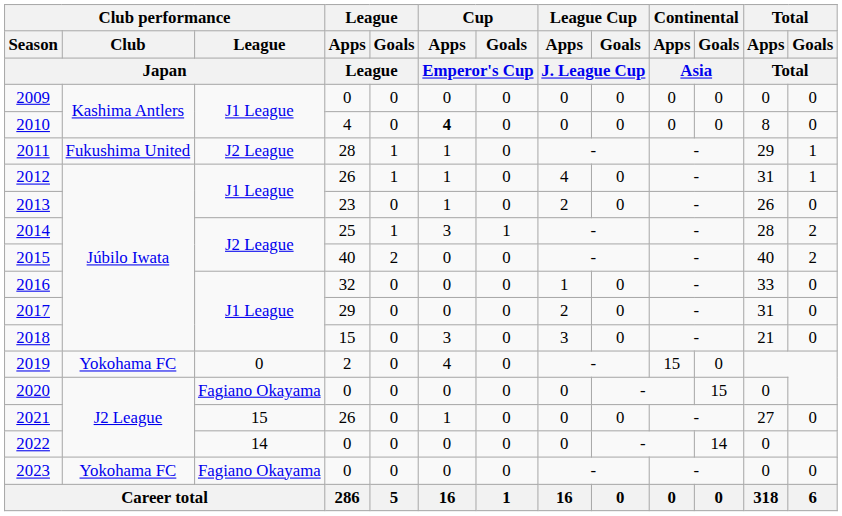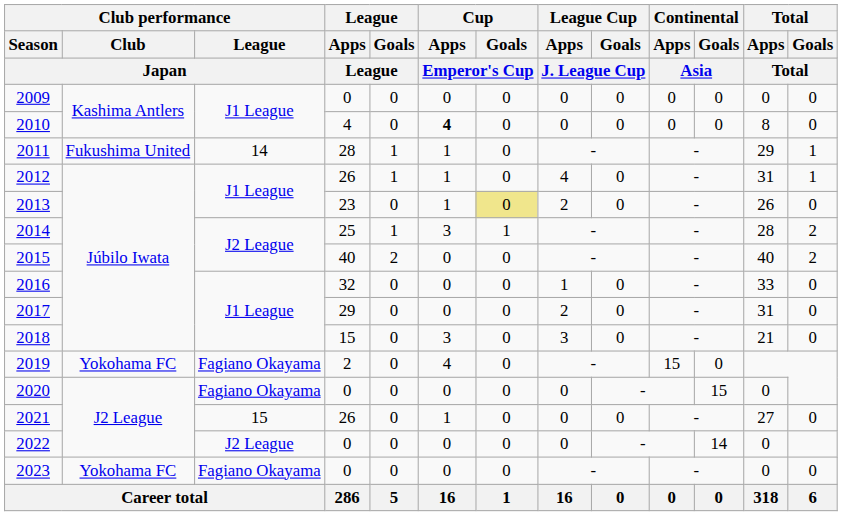2011 | Club performance / League / Japan: J2 League -> 14
2013 | Cup / Goals / Emperor's Cup: no background -> khaki background
2019 | Club performance / League / Japan: 0 -> Fagiano Okayama
2022 | Club performance / League / Japan: 14 -> J2 League
